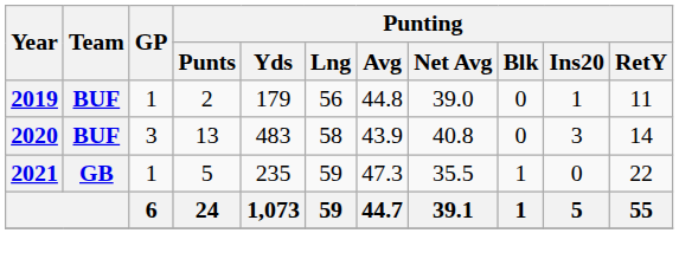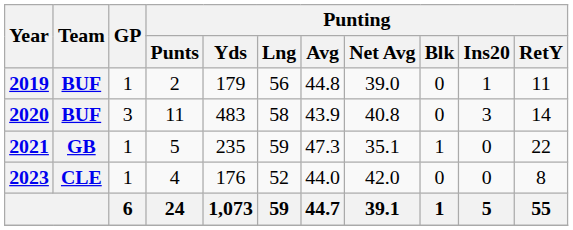2020 | Punting / Punts: 13 -> 11
2021 | Punting / Net Avg: 35.5 -> 35.1
+ row: 2023 | CLE | 1 | 4 | 176 | 52 | 44.0 | 42.0 | 0 | 0 | 8
